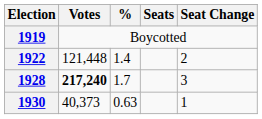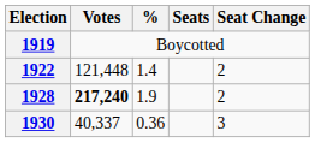1928 | %: 1.7 -> 1.9
1928 | Seat Change: 3 -> 2
1930 | Votes: 40,373 -> 40,337
1930 | %: 0.63 -> 0.36
1930 | Seat Change: 1 -> 3
